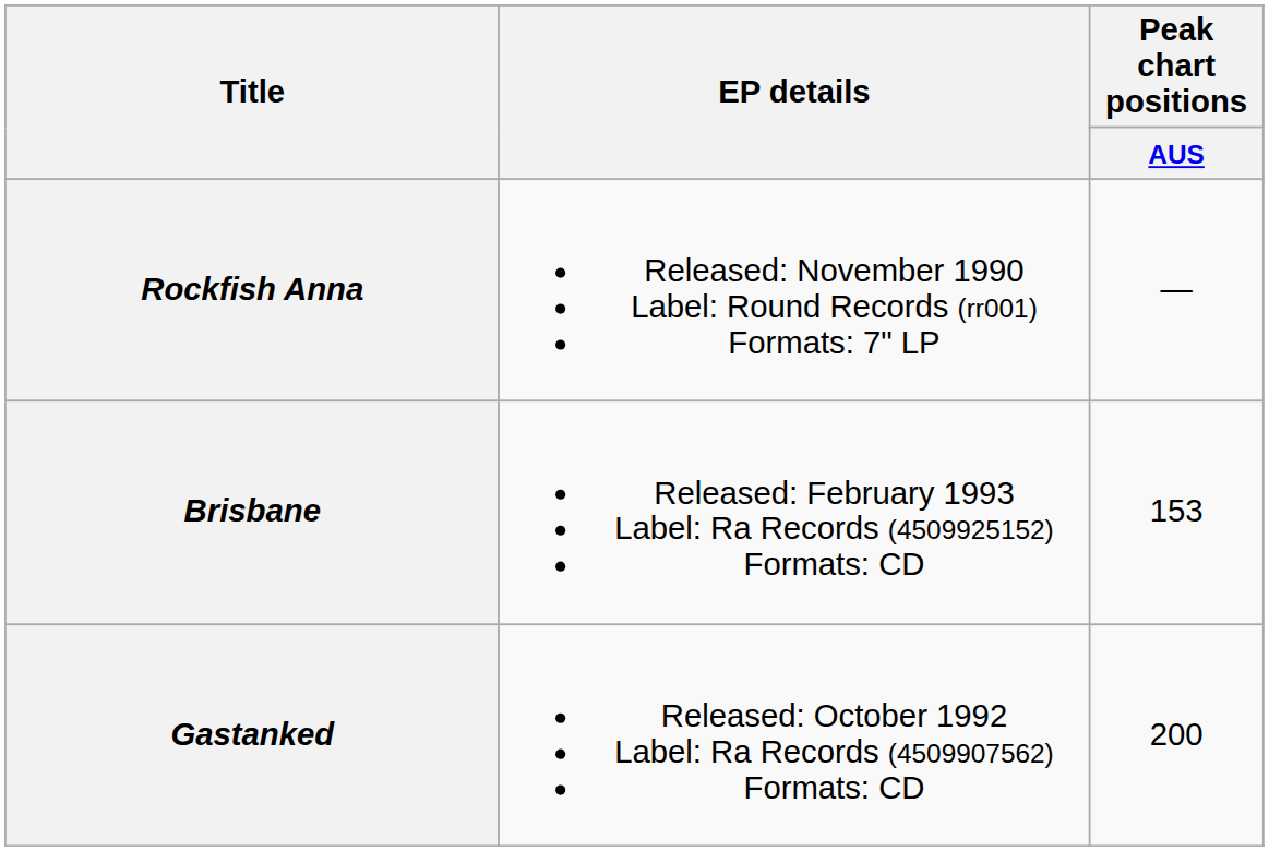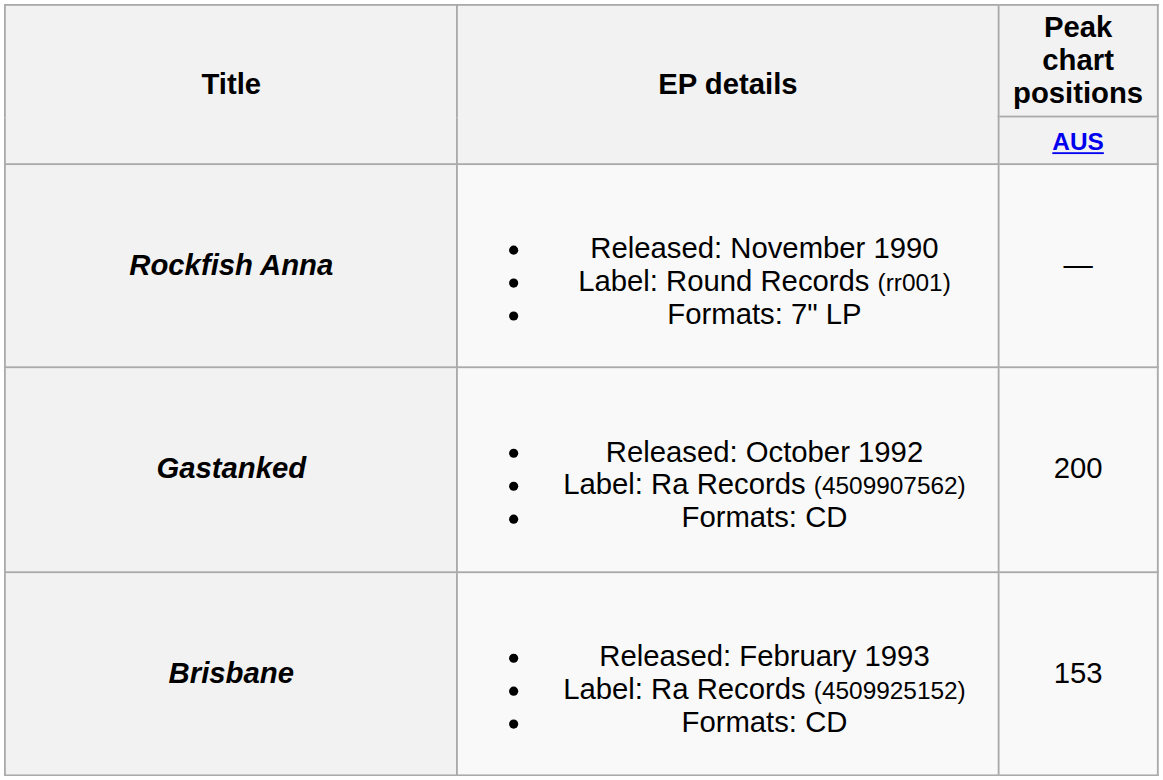rows swapped: Gastanked <-> Brisbane
